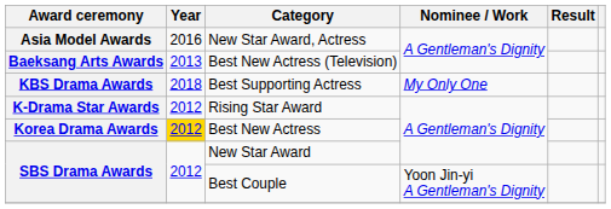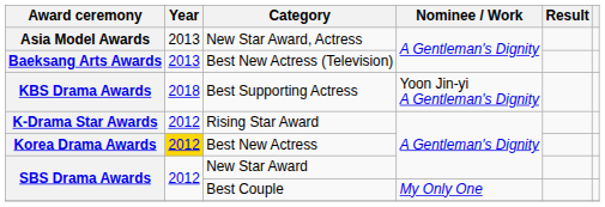New Star Award, Actress | Year: 2016 -> 2013
Best Supporting Actress | Nominee / Work: My Only One -> Yoon Jin-yi A Gentleman's Dignity
Best Couple | Nominee / Work: Yoon Jin-yi A Gentleman's Dignity -> My Only One
